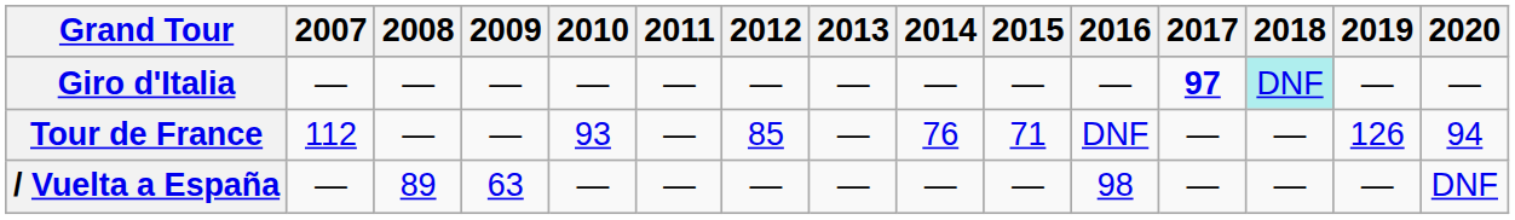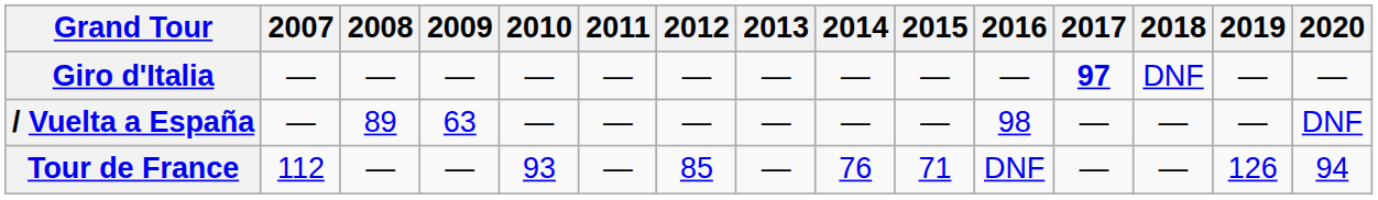Giro d'Italia | 2018: paleturquoise background -> no background
rows swapped: Tour de France <-> / Vuelta a España
